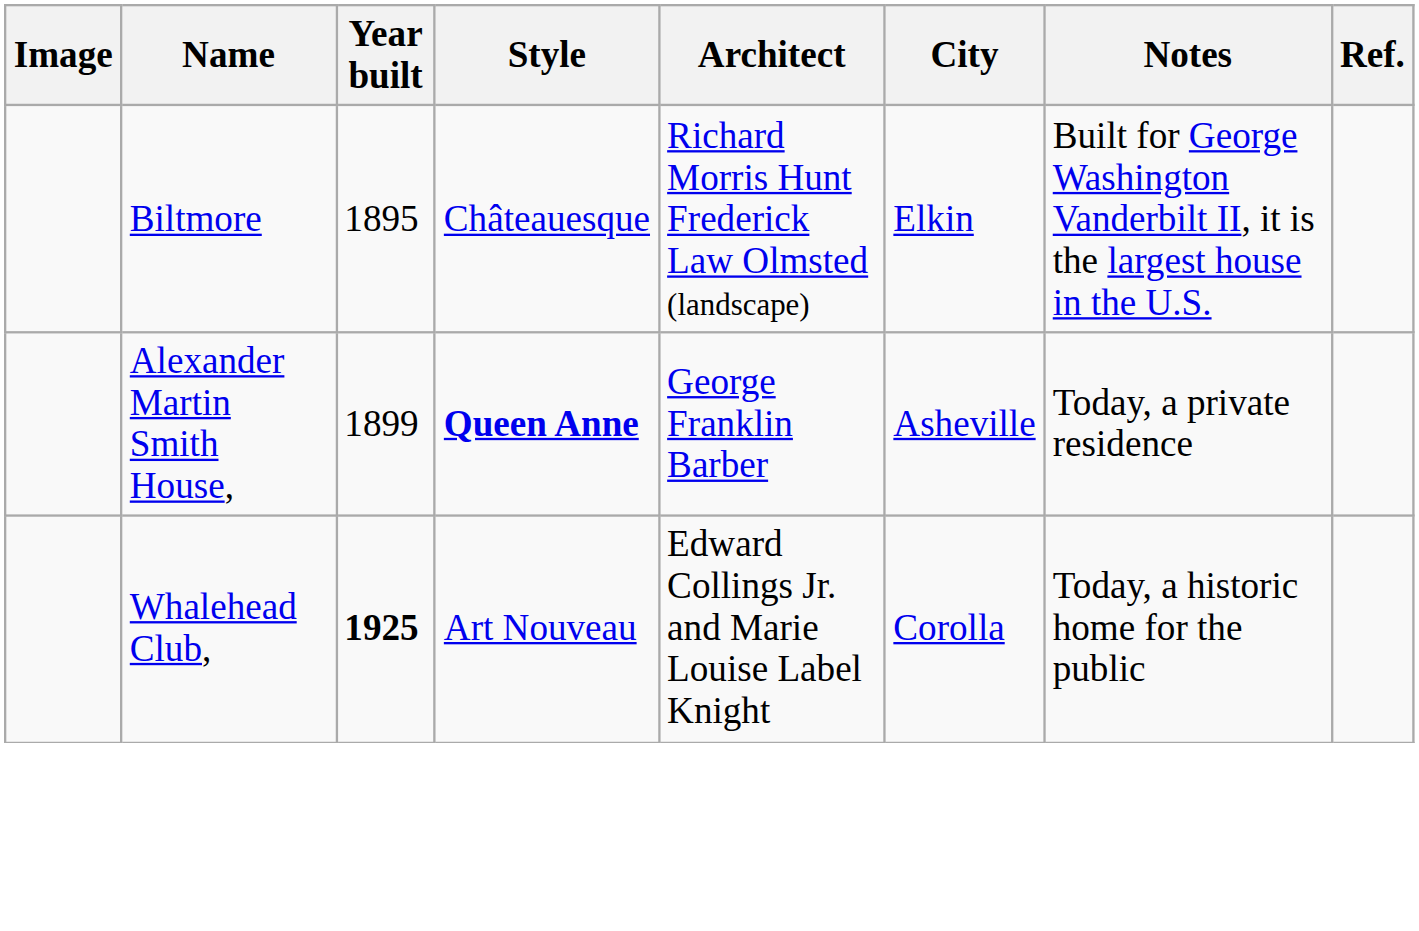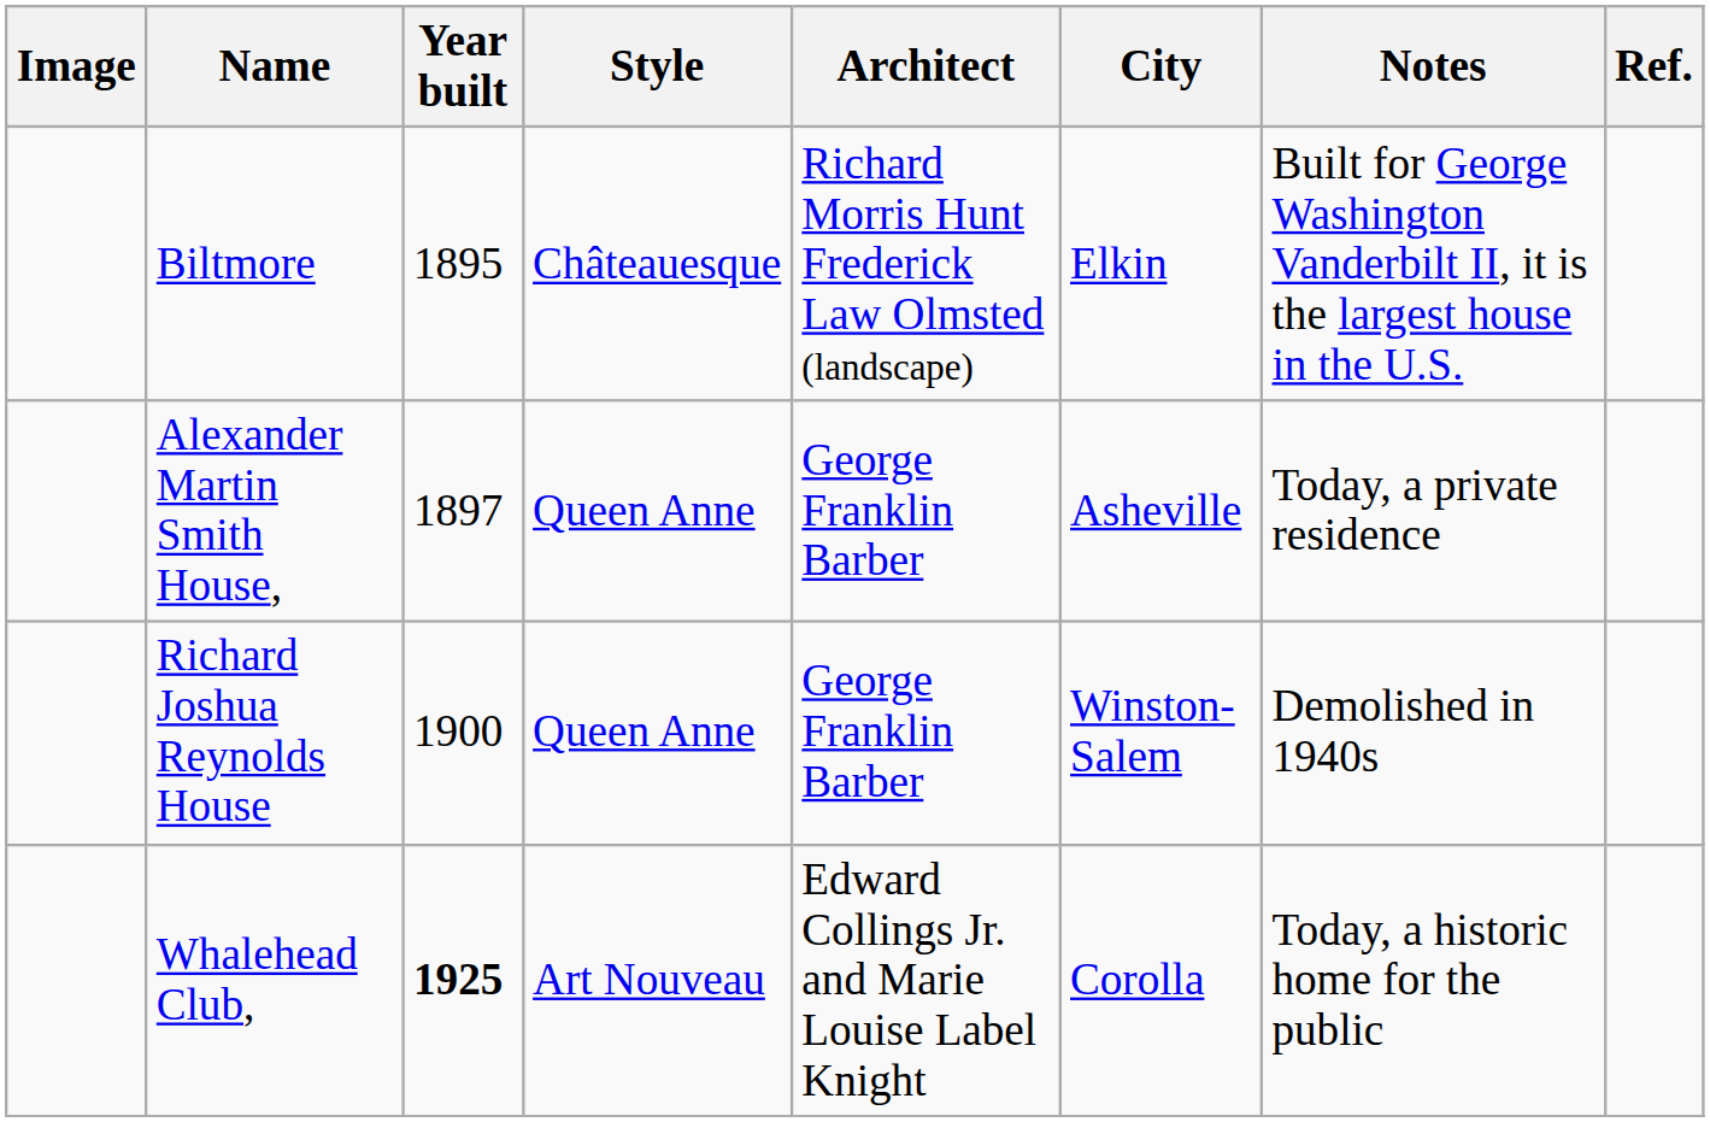Alexander Martin Smith House, | Year built: 1899 -> 1897
Alexander Martin Smith House, | Style: bold -> normal
+ row: Richard Joshua Reynolds House | 1900 | Queen Anne | George Franklin Barber | Winston-Salem | Demolished in 1940s
